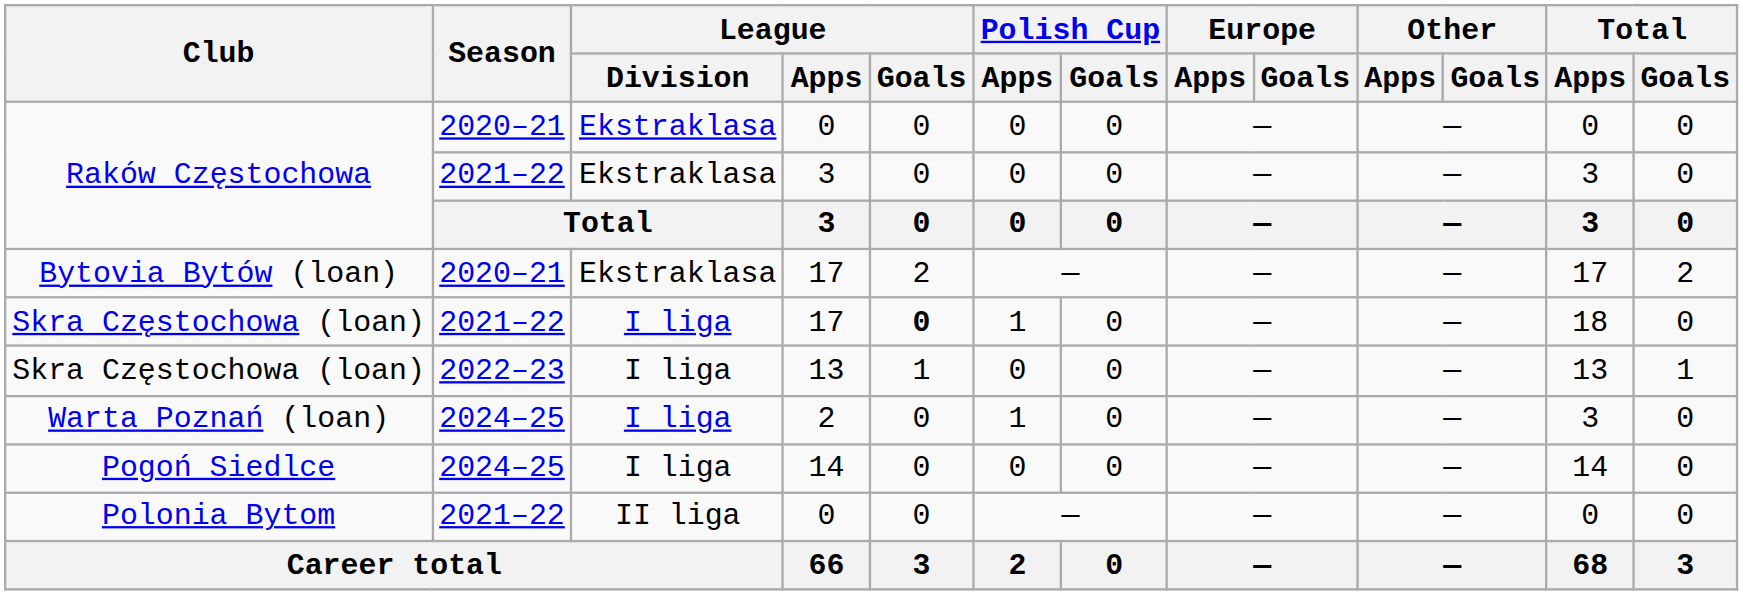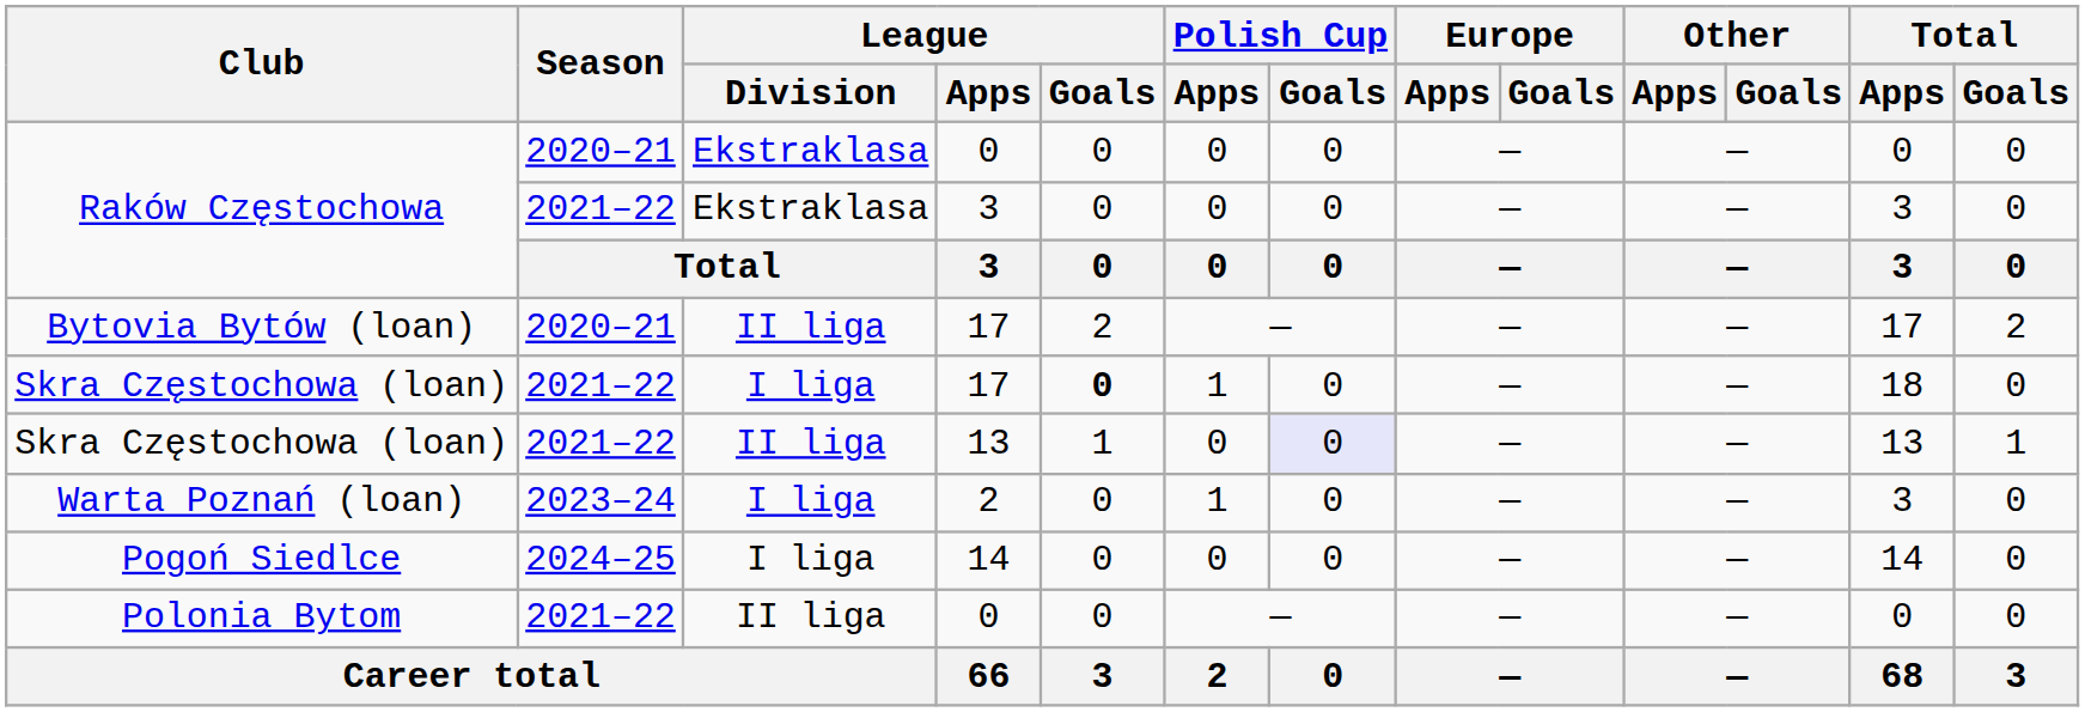Bytovia Bytów (loan) | League / Division: Ekstraklasa -> II liga
Skra Częstochowa (loan) / 13 | Season: 2022–23 -> 2021–22
Skra Częstochowa (loan) / 13 | League / Division: I liga -> II liga
Skra Częstochowa (loan) / 13 | Polish Cup / Goals: no background -> lavender background
Warta Poznań (loan) | Season: 2024–25 -> 2023–24
